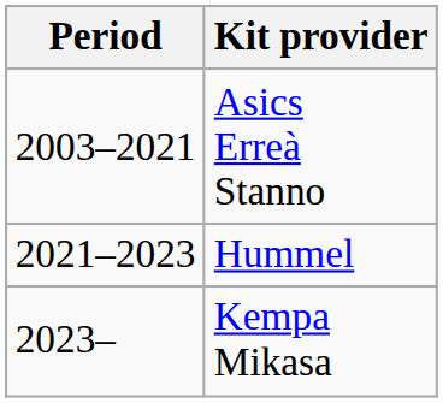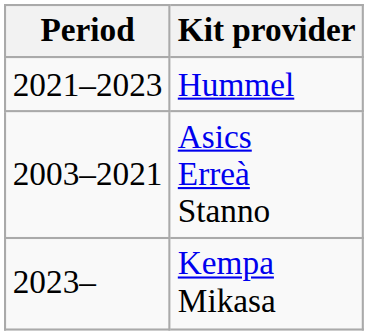rows swapped: Asics Erreà Stanno <-> Hummel
